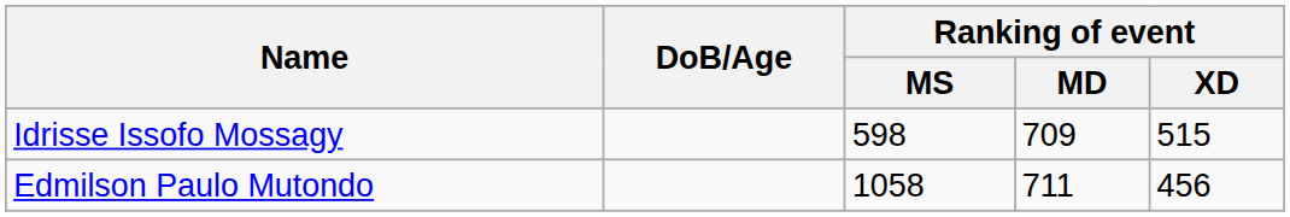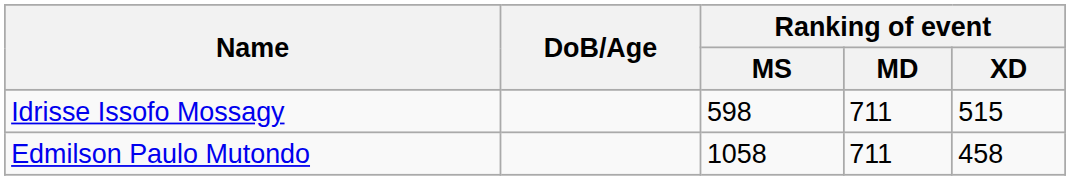Idrisse Issofo Mossagy | Ranking of event / MD: 709 -> 711
Edmilson Paulo Mutondo | Ranking of event / XD: 456 -> 458
